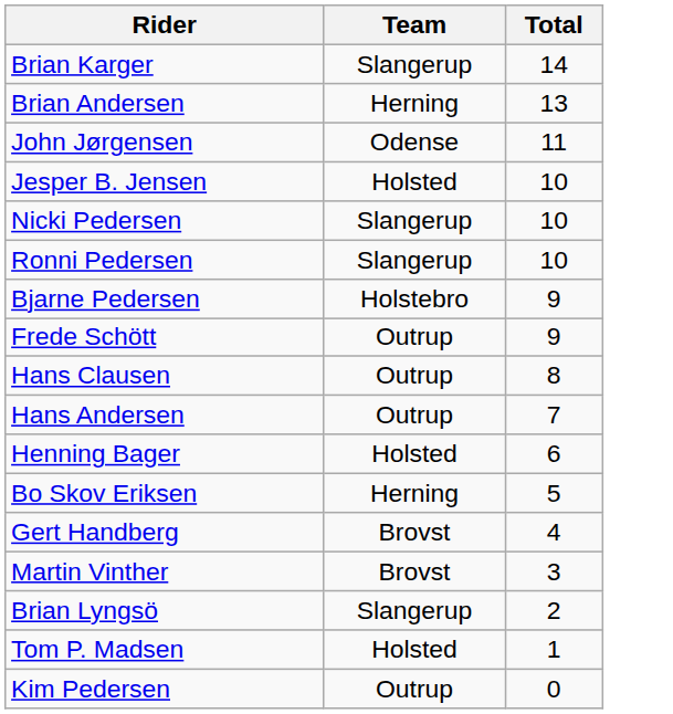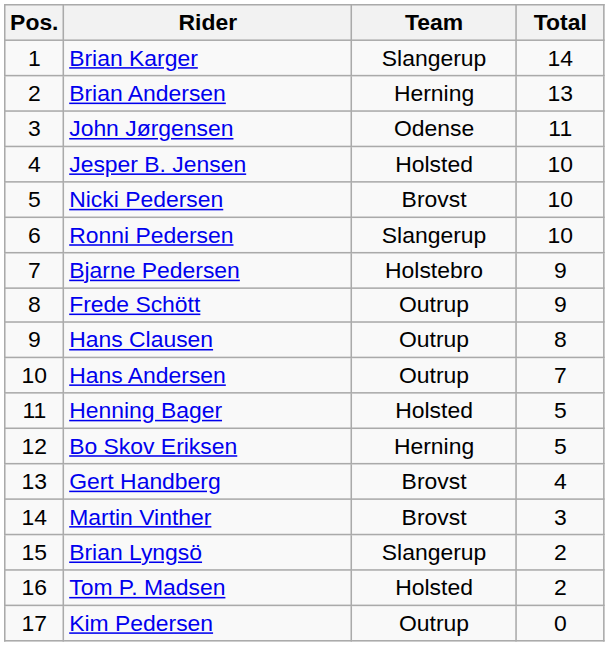+ column: Pos. | 1 | 2 | 3 | 4 | 5 | 6 | 7 | 8 | 9 | 10 | 11 | 12 | 13 | 14 | 15 | 16 | 17
Nicki Pedersen | Team: Slangerup -> Brovst
Henning Bager | Total: 6 -> 5
Tom P. Madsen | Total: 1 -> 2
